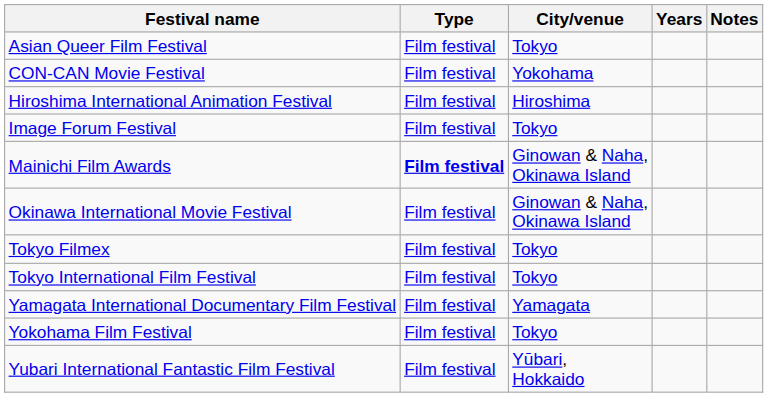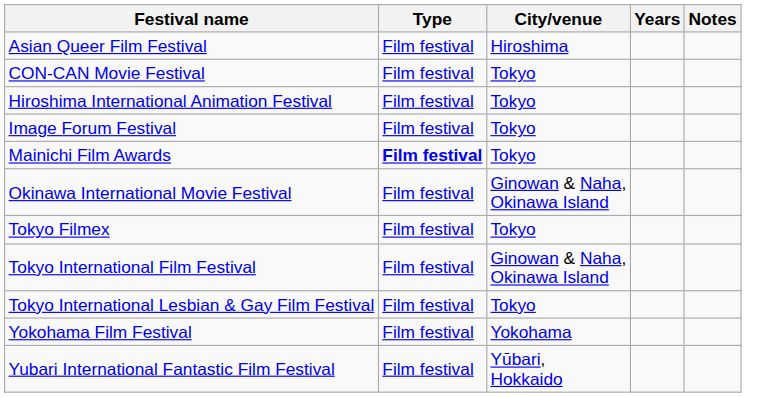Asian Queer Film Festival | City/venue: Tokyo -> Hiroshima
CON-CAN Movie Festival | City/venue: Yokohama -> Tokyo
Hiroshima International Animation Festival | City/venue: Hiroshima -> Tokyo
Mainichi Film Awards | City/venue: Ginowan & Naha, Okinawa Island -> Tokyo
Tokyo International Film Festival | City/venue: Tokyo -> Ginowan & Naha, Okinawa Island
+ row: Tokyo International Lesbian & Gay Film Festival | Film festival | Tokyo
- row: Yamagata International Documentary Film Festival | Film festival | Yamagata
Yokohama Film Festival | City/venue: Tokyo -> Yokohama
